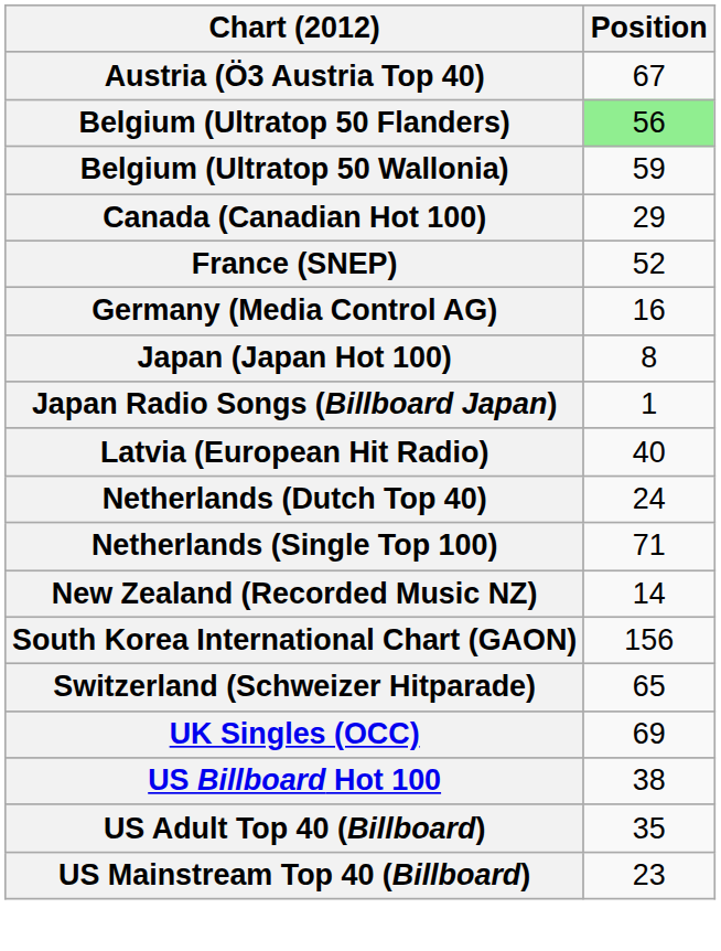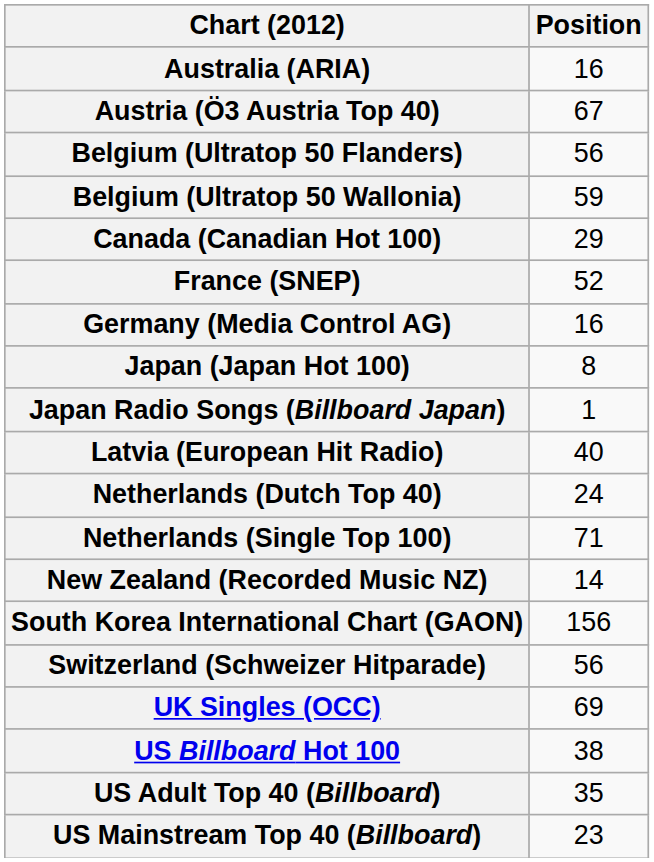+ row: Australia (ARIA) | 16
Belgium (Ultratop 50 Flanders) | Position: lightgreen background -> no background
Switzerland (Schweizer Hitparade) | Position: 65 -> 56
